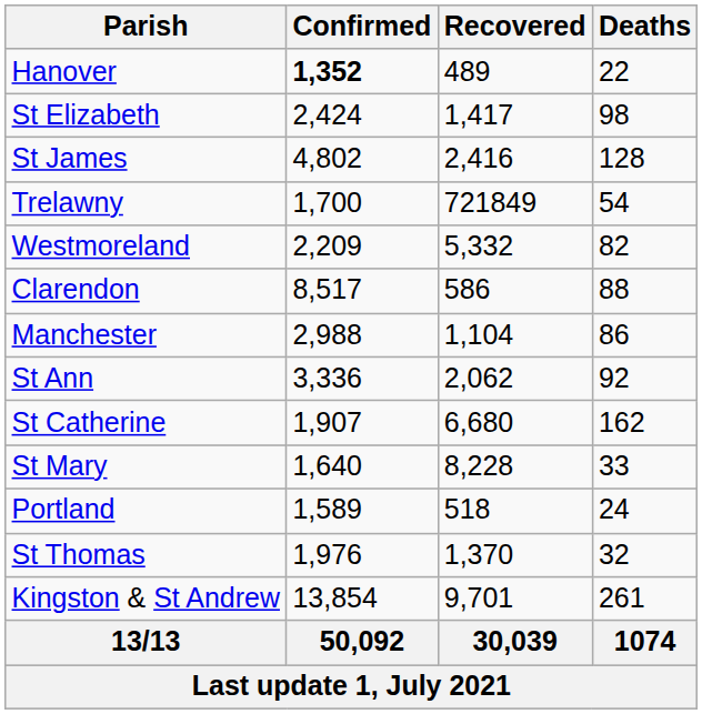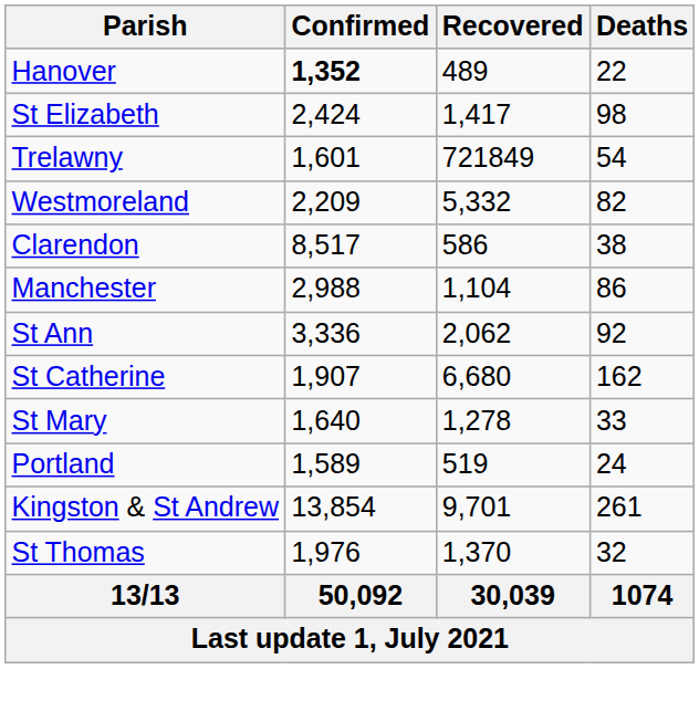- row: St James | 4,802 | 2,416 | 128
Trelawny | Confirmed: 1,700 -> 1,601
Clarendon | Deaths: 88 -> 38
St Mary | Recovered: 8,228 -> 1,278
Portland | Recovered: 518 -> 519
rows swapped: Kingston & St Andrew <-> St Thomas
